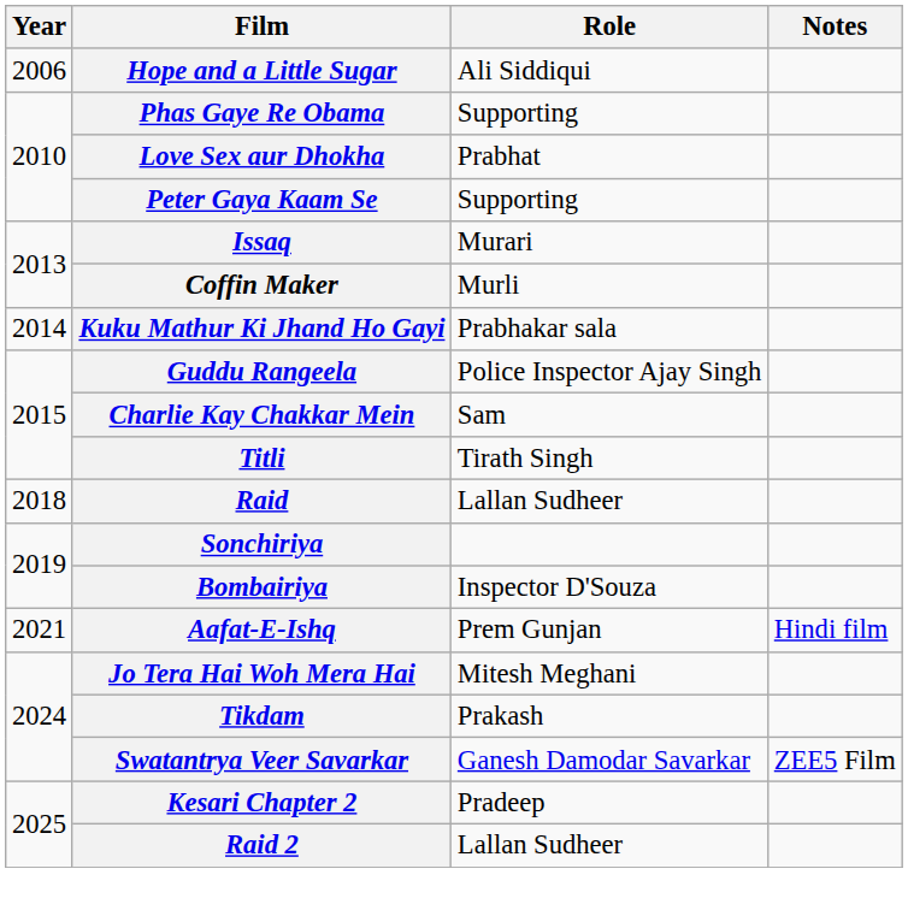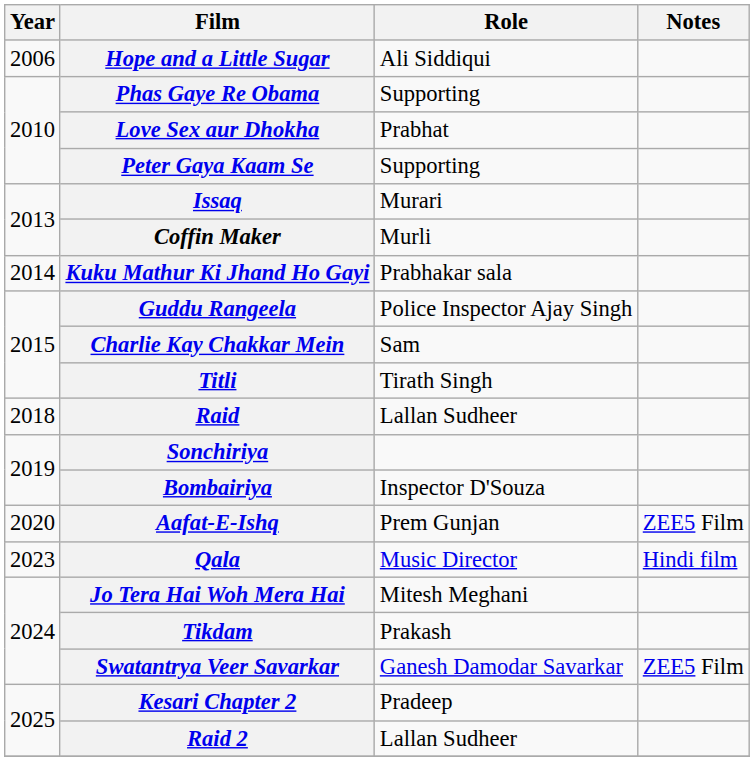Aafat-E-Ishq | Year: 2021 -> 2020
Aafat-E-Ishq | Notes: Hindi film -> ZEE5 Film
+ row: 2023 | Qala | Music Director | Hindi film
